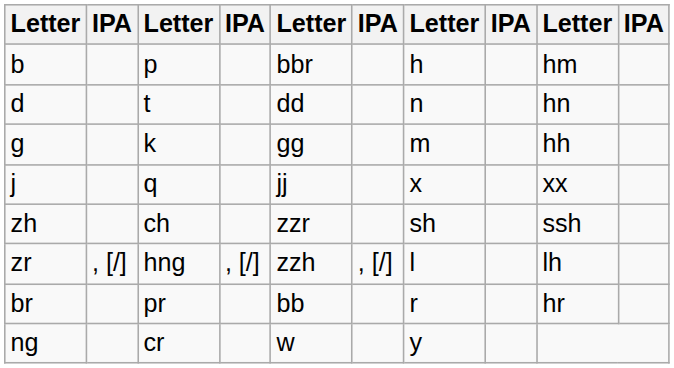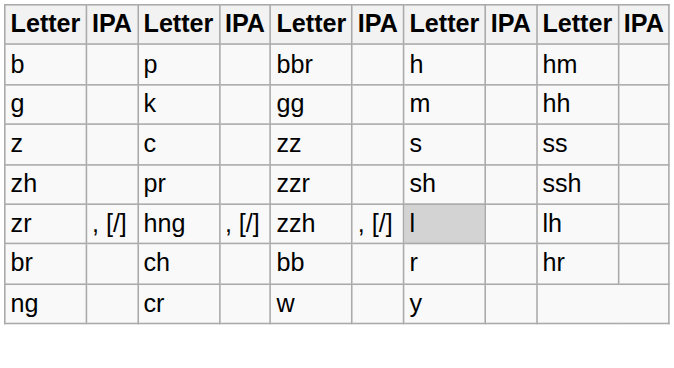- row: d | t | dd | n | hn
- row: j | q | jj | x | xx
+ row: z | c | zz | s | ss
zh | column 3: ch -> pr
zr | column 7: no background -> lightgrey background
br | column 3: pr -> ch
